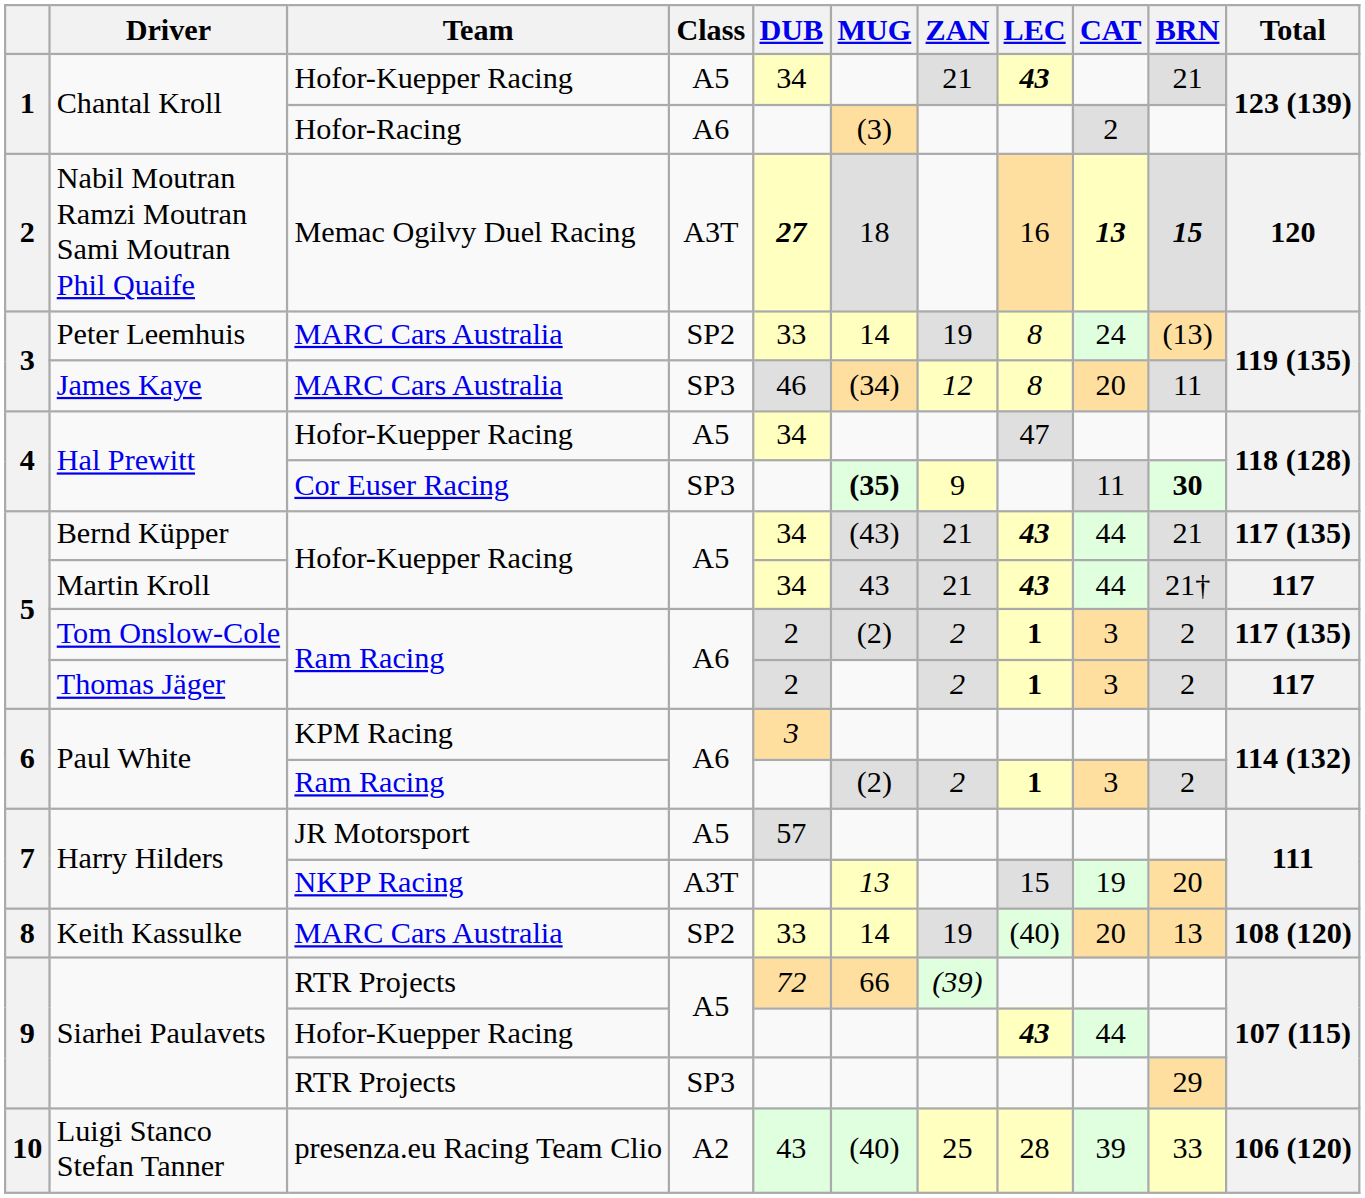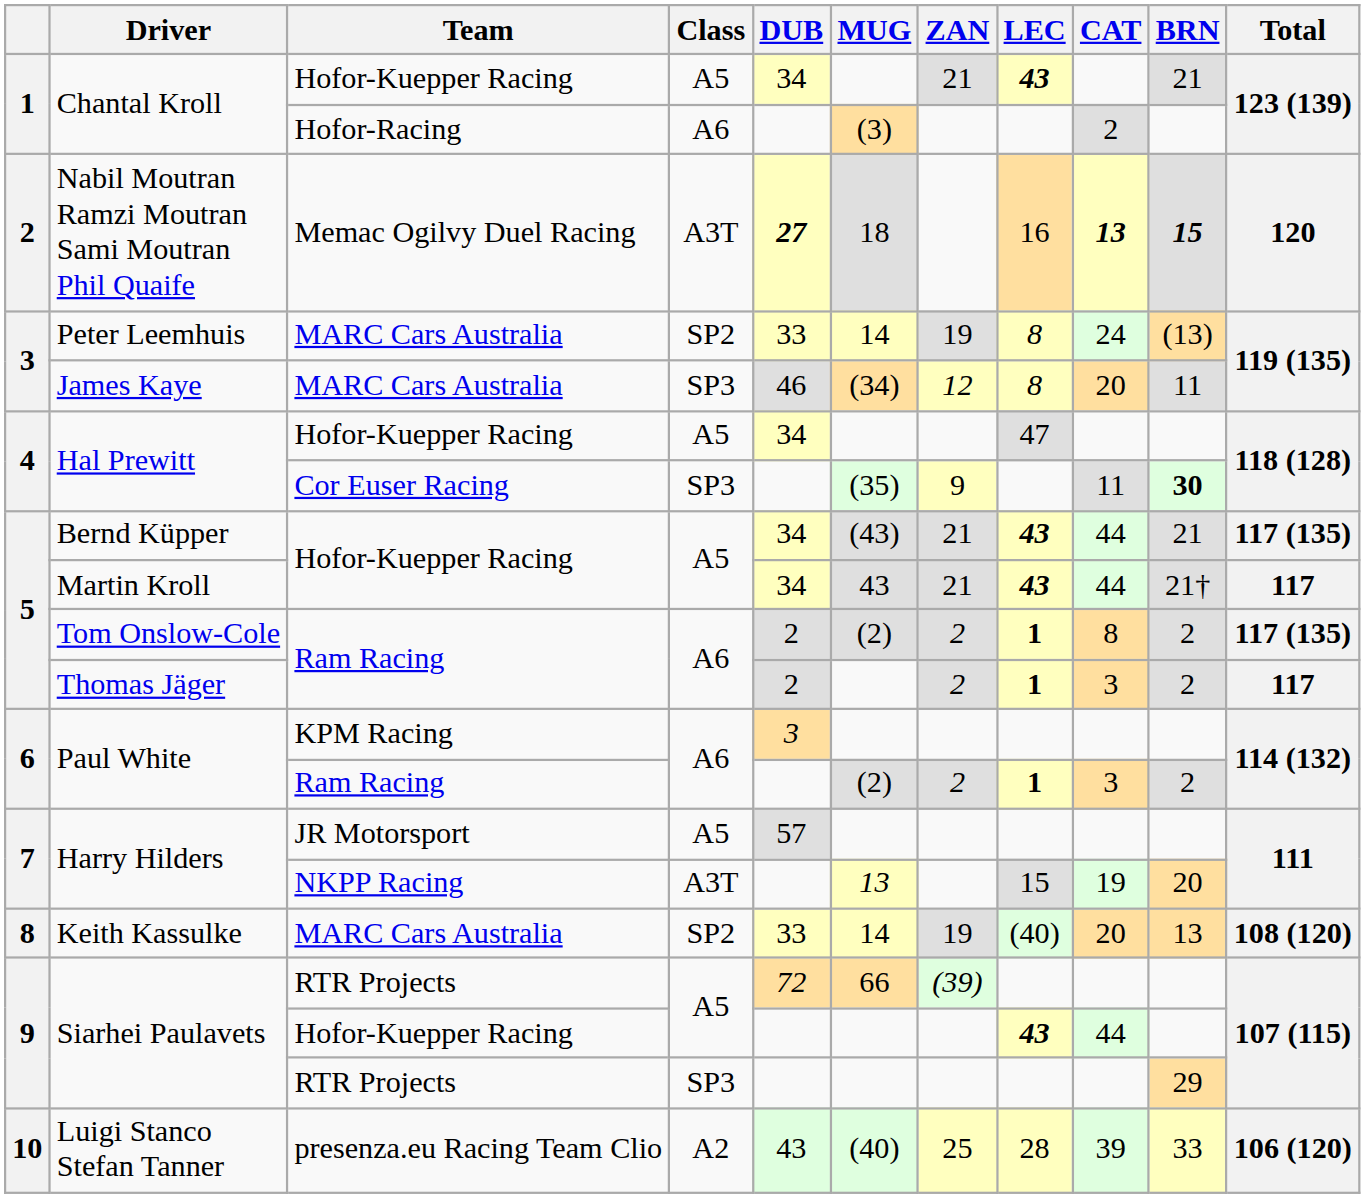Hal Prewitt / Cor Euser Racing | MUG: bold -> normal
Tom Onslow-Cole | CAT: 3 -> 8
